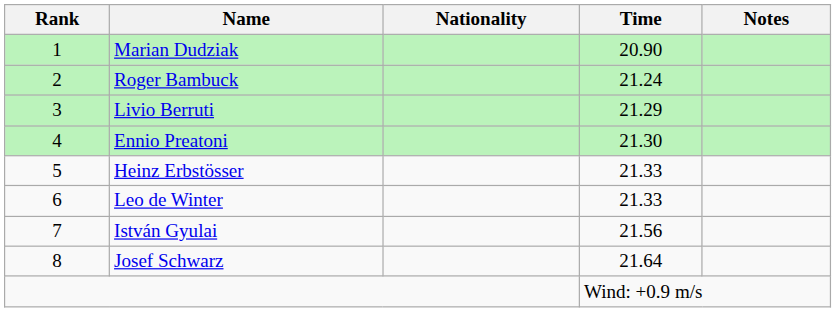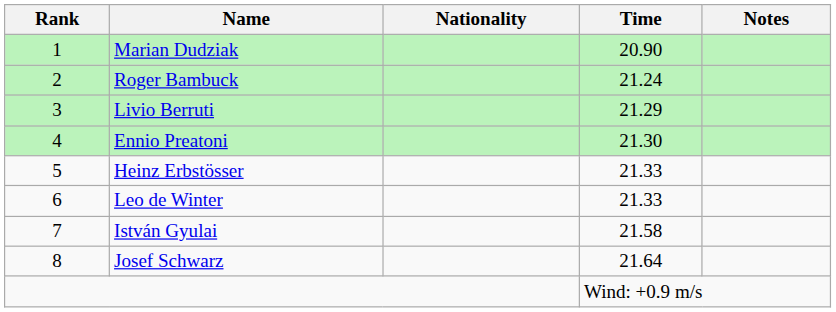István Gyulai | Time: 21.56 -> 21.58
